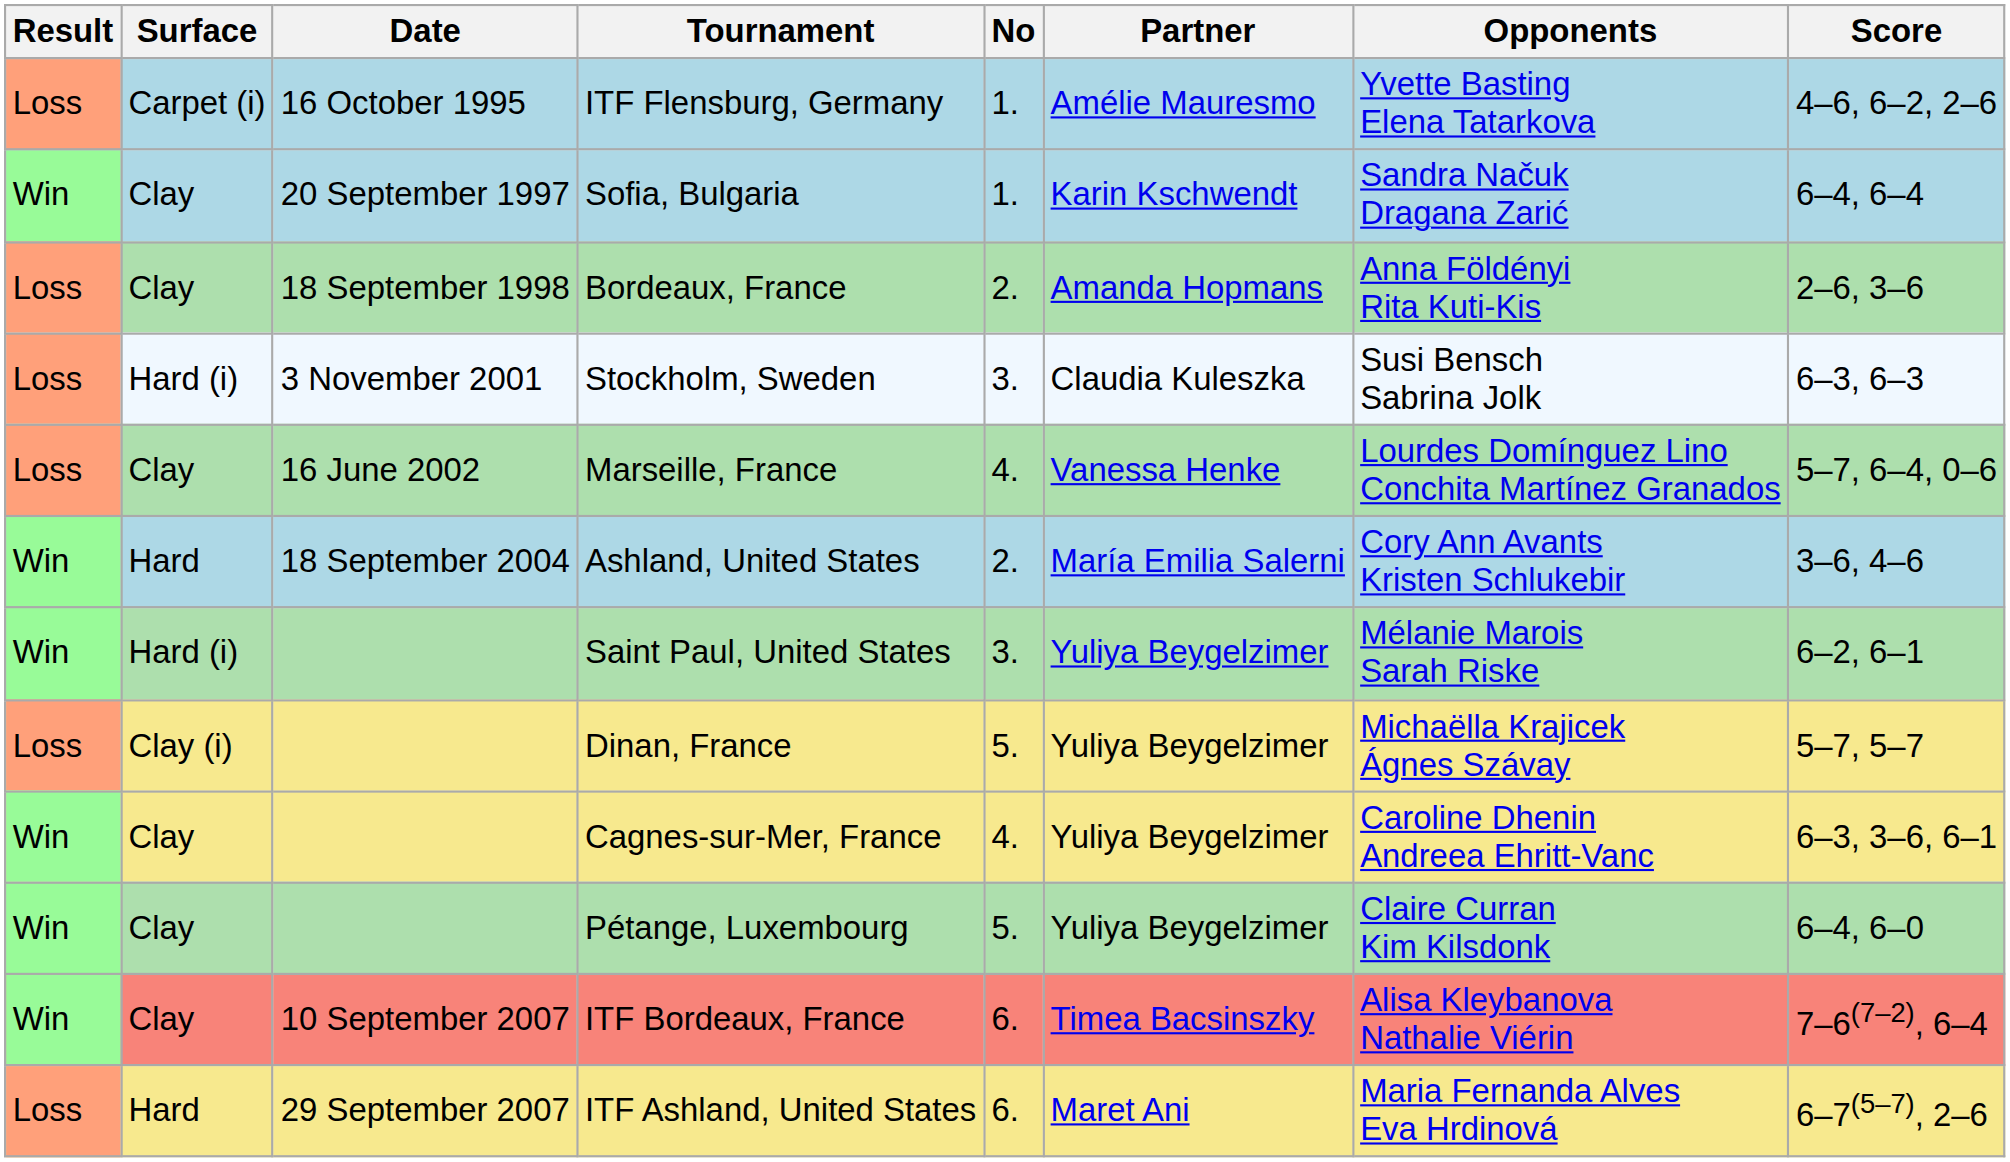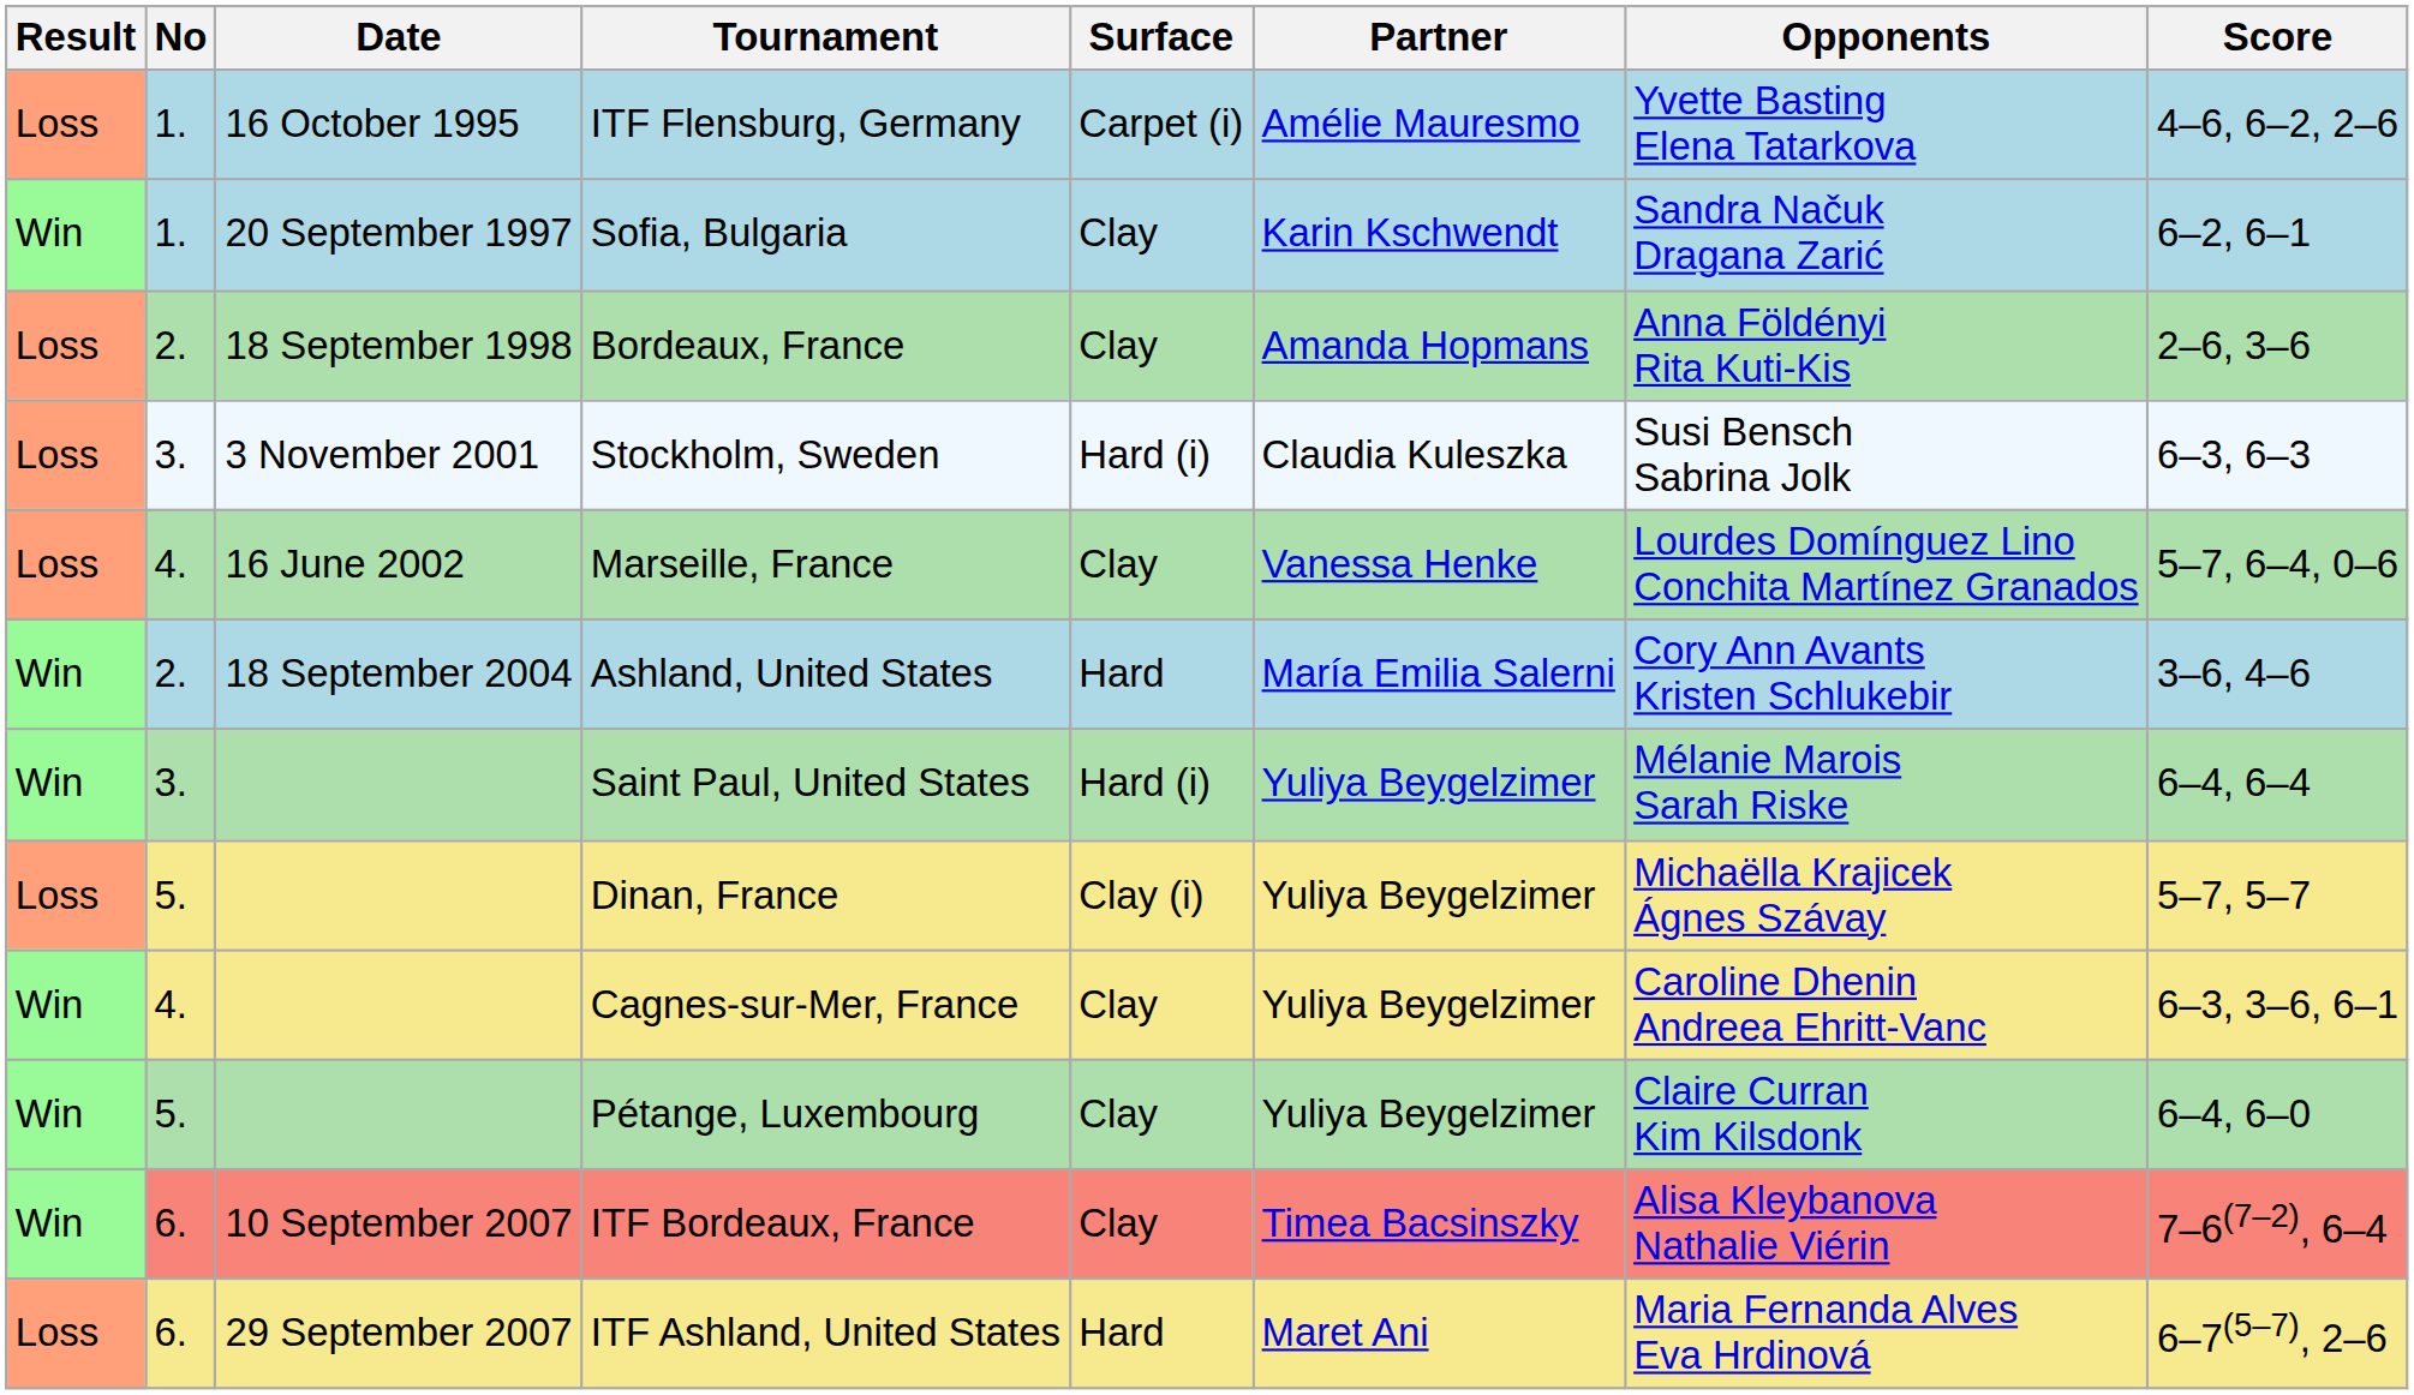columns swapped: No <-> Surface
Sofia, Bulgaria | Score: 6–4, 6–4 -> 6–2, 6–1
Saint Paul, United States | Score: 6–2, 6–1 -> 6–4, 6–4
